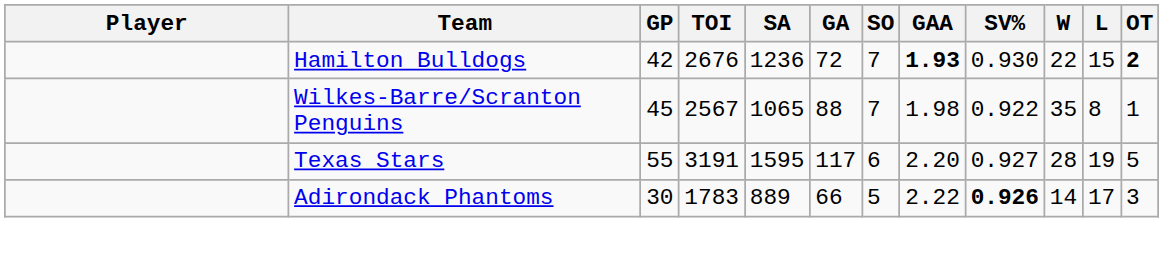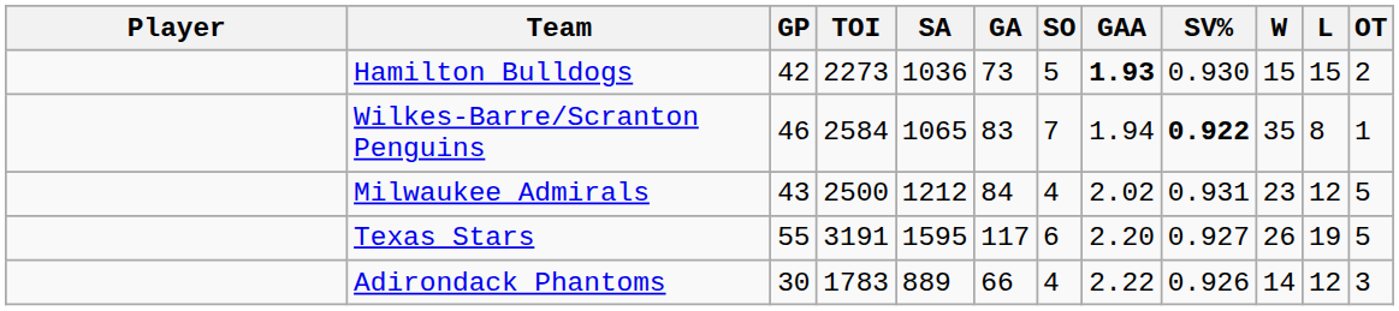Hamilton Bulldogs | TOI: 2676 -> 2273
Hamilton Bulldogs | SA: 1236 -> 1036
Hamilton Bulldogs | GA: 72 -> 73
Hamilton Bulldogs | SO: 7 -> 5
Hamilton Bulldogs | W: 22 -> 15
Hamilton Bulldogs | OT: bold -> normal
Wilkes-Barre/Scranton Penguins | GP: 45 -> 46
Wilkes-Barre/Scranton Penguins | TOI: 2567 -> 2584
Wilkes-Barre/Scranton Penguins | GA: 88 -> 83
Wilkes-Barre/Scranton Penguins | GAA: 1.98 -> 1.94
Wilkes-Barre/Scranton Penguins | SV%: normal -> bold
+ row: Milwaukee Admirals | 43 | 2500 | 1212 | 84 | 4 | 2.02 | 0.931 | 23 | 12 | 5
Texas Stars | W: 28 -> 26
Adirondack Phantoms | SO: 5 -> 4
Adirondack Phantoms | SV%: bold -> normal
Adirondack Phantoms | L: 17 -> 12
